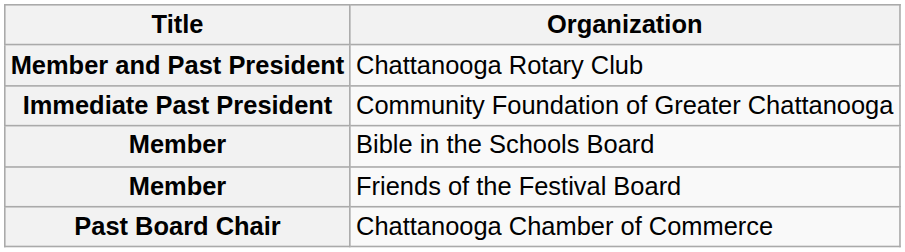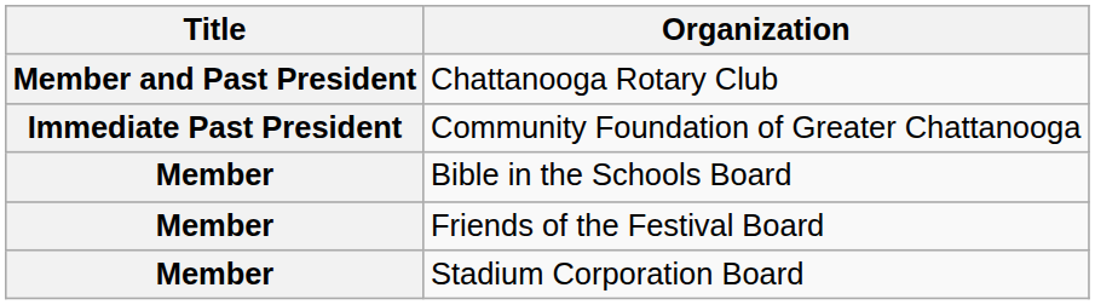+ row: Member | Stadium Corporation Board
- row: Past Board Chair | Chattanooga Chamber of Commerce
